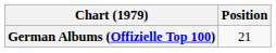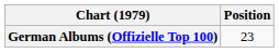German Albums (Offizielle Top 100) | Position: 21 -> 23
